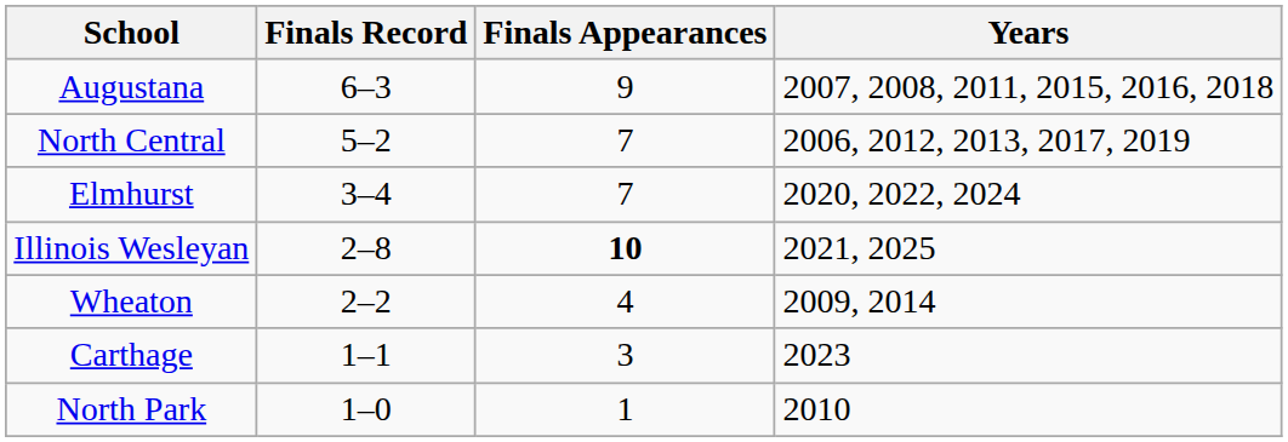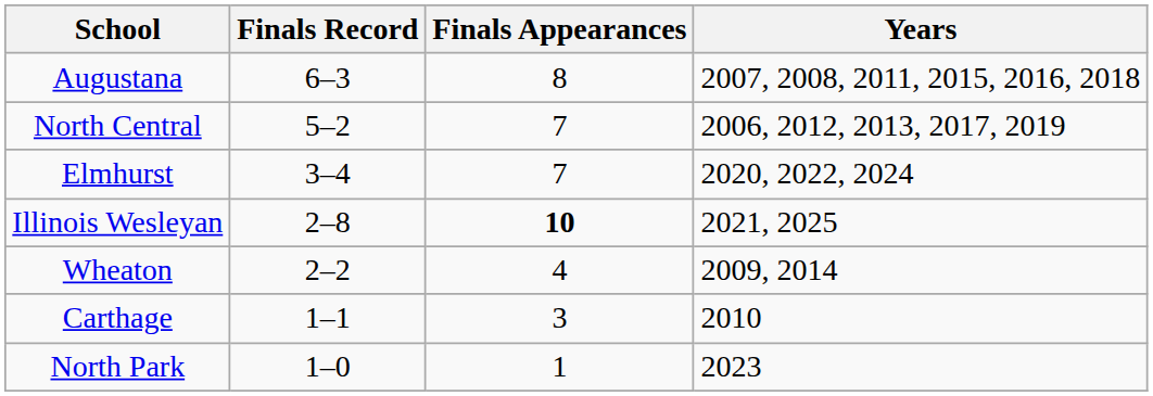Augustana | Finals Appearances: 9 -> 8
Carthage | Years: 2023 -> 2010
North Park | Years: 2010 -> 2023
